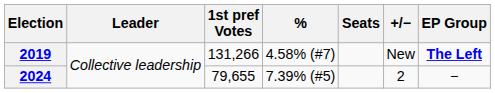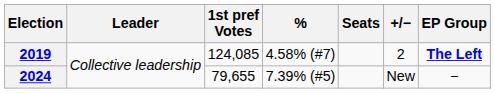2019 | 1st pref Votes: 131,266 -> 124,085
2019 | +/−: New -> 2
2024 | +/−: 2 -> New
